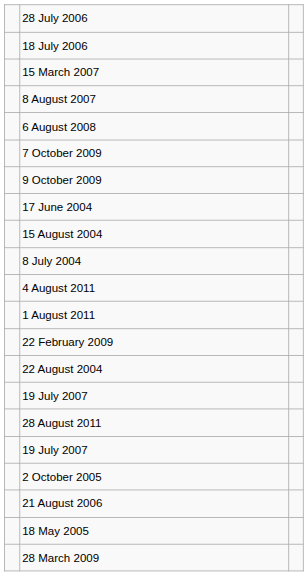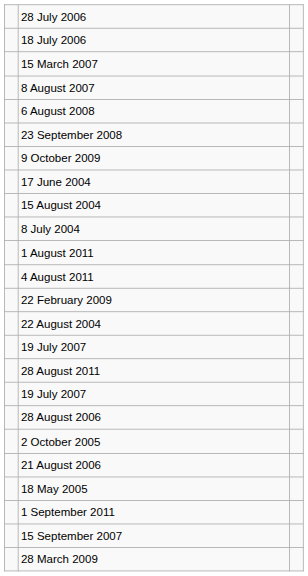+ row: 23 September 2008
- row: 7 October 2009
rows swapped: 1 August 2011 <-> 4 August 2011
+ row: 28 August 2006
+ row: 1 September 2011
+ row: 15 September 2007
